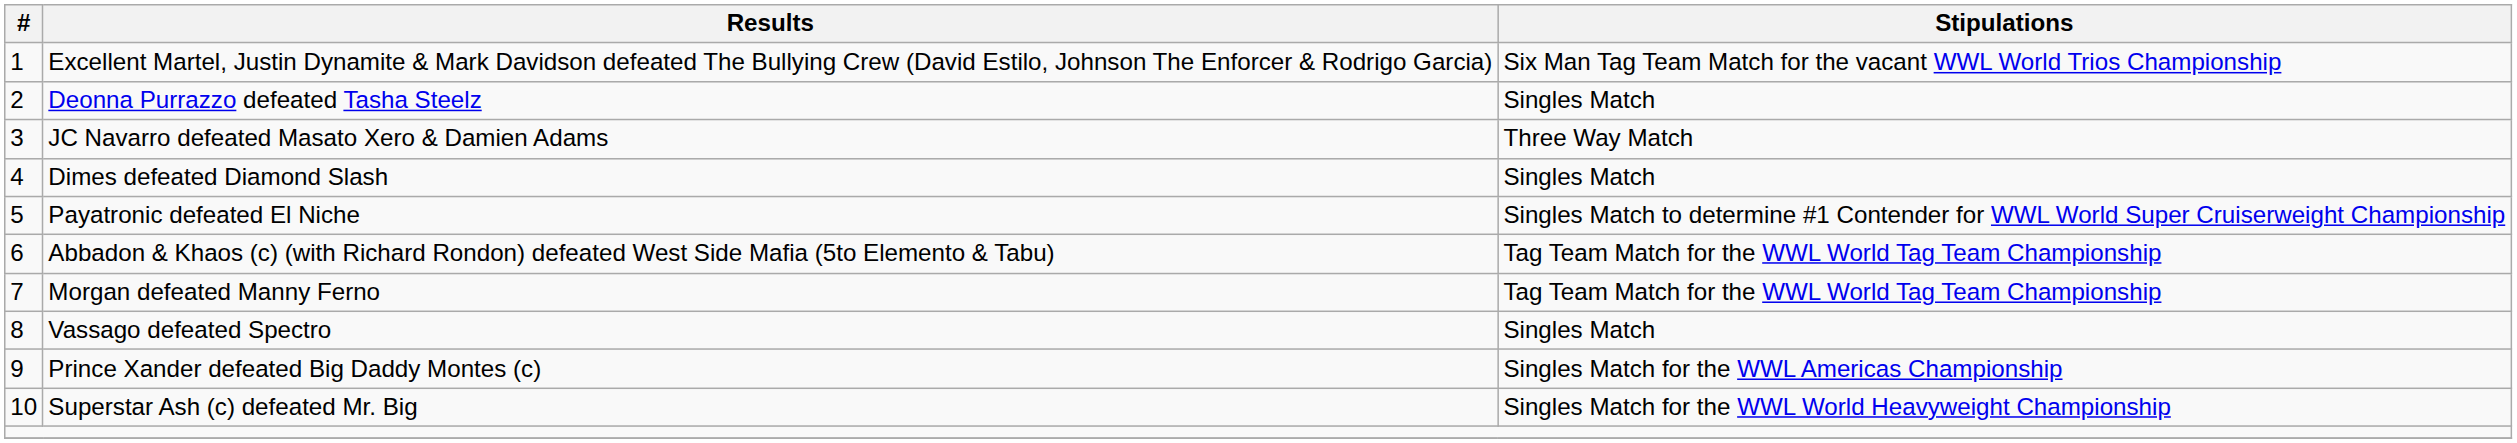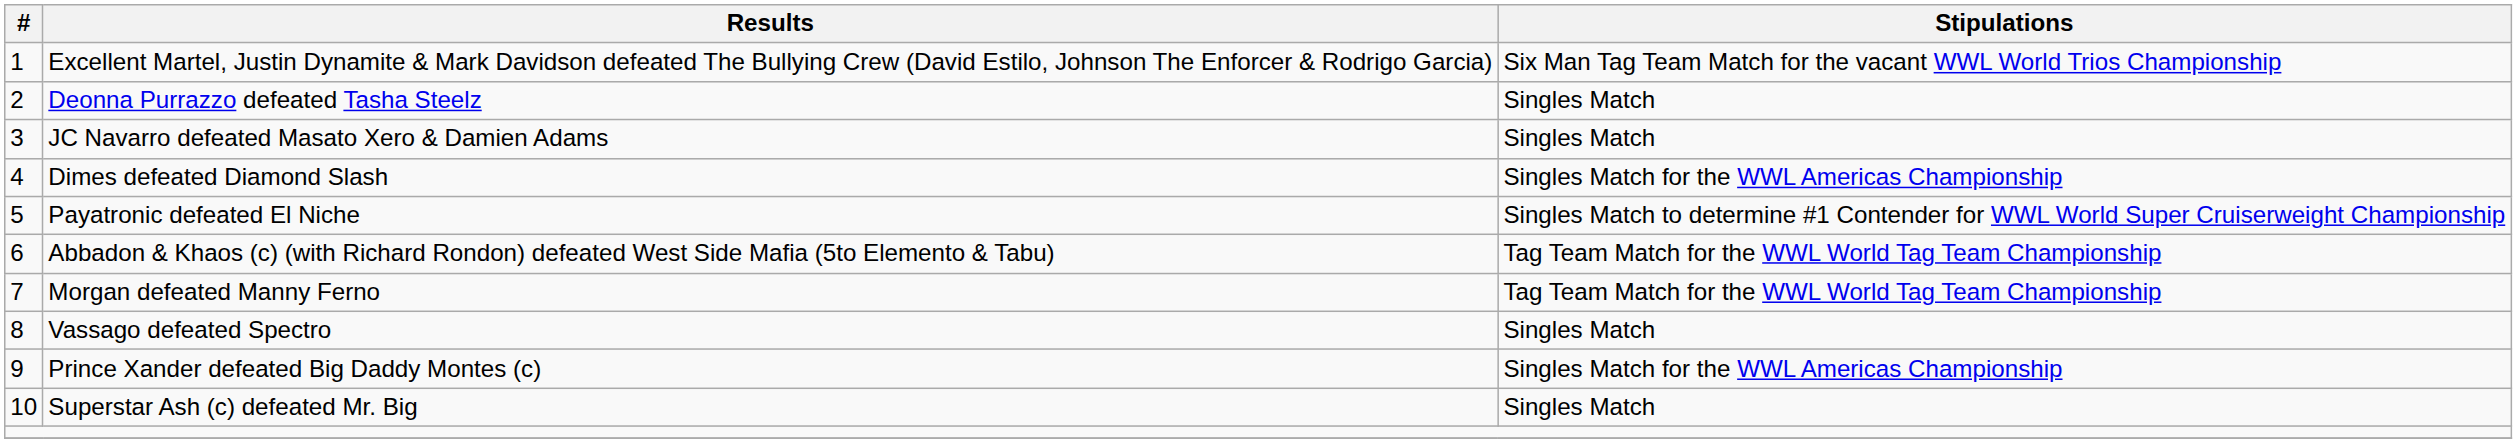JC Navarro defeated Masato Xero & Damien Adams | Stipulations: Three Way Match -> Singles Match
Dimes defeated Diamond Slash | Stipulations: Singles Match -> Singles Match for the WWL Americas Championship
Superstar Ash (c) defeated Mr. Big | Stipulations: Singles Match for the WWL World Heavyweight Championship -> Singles Match
